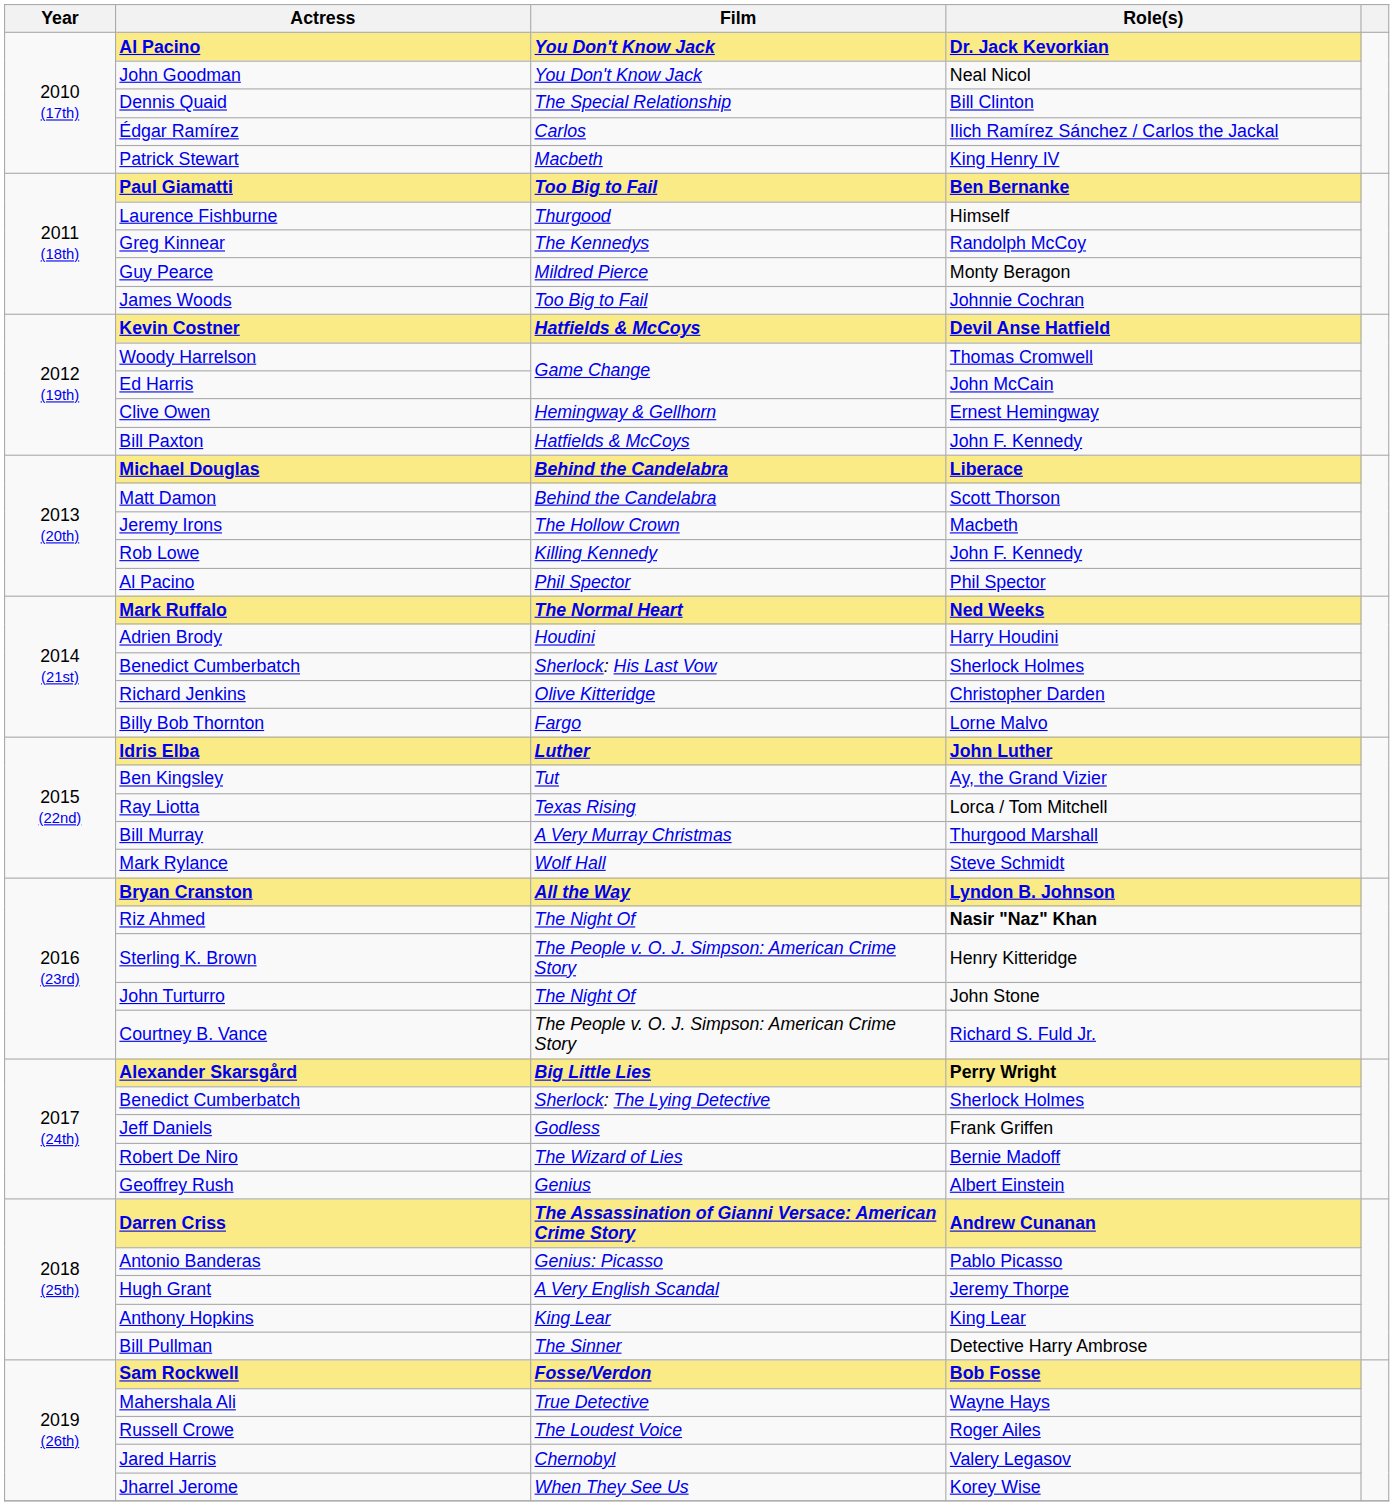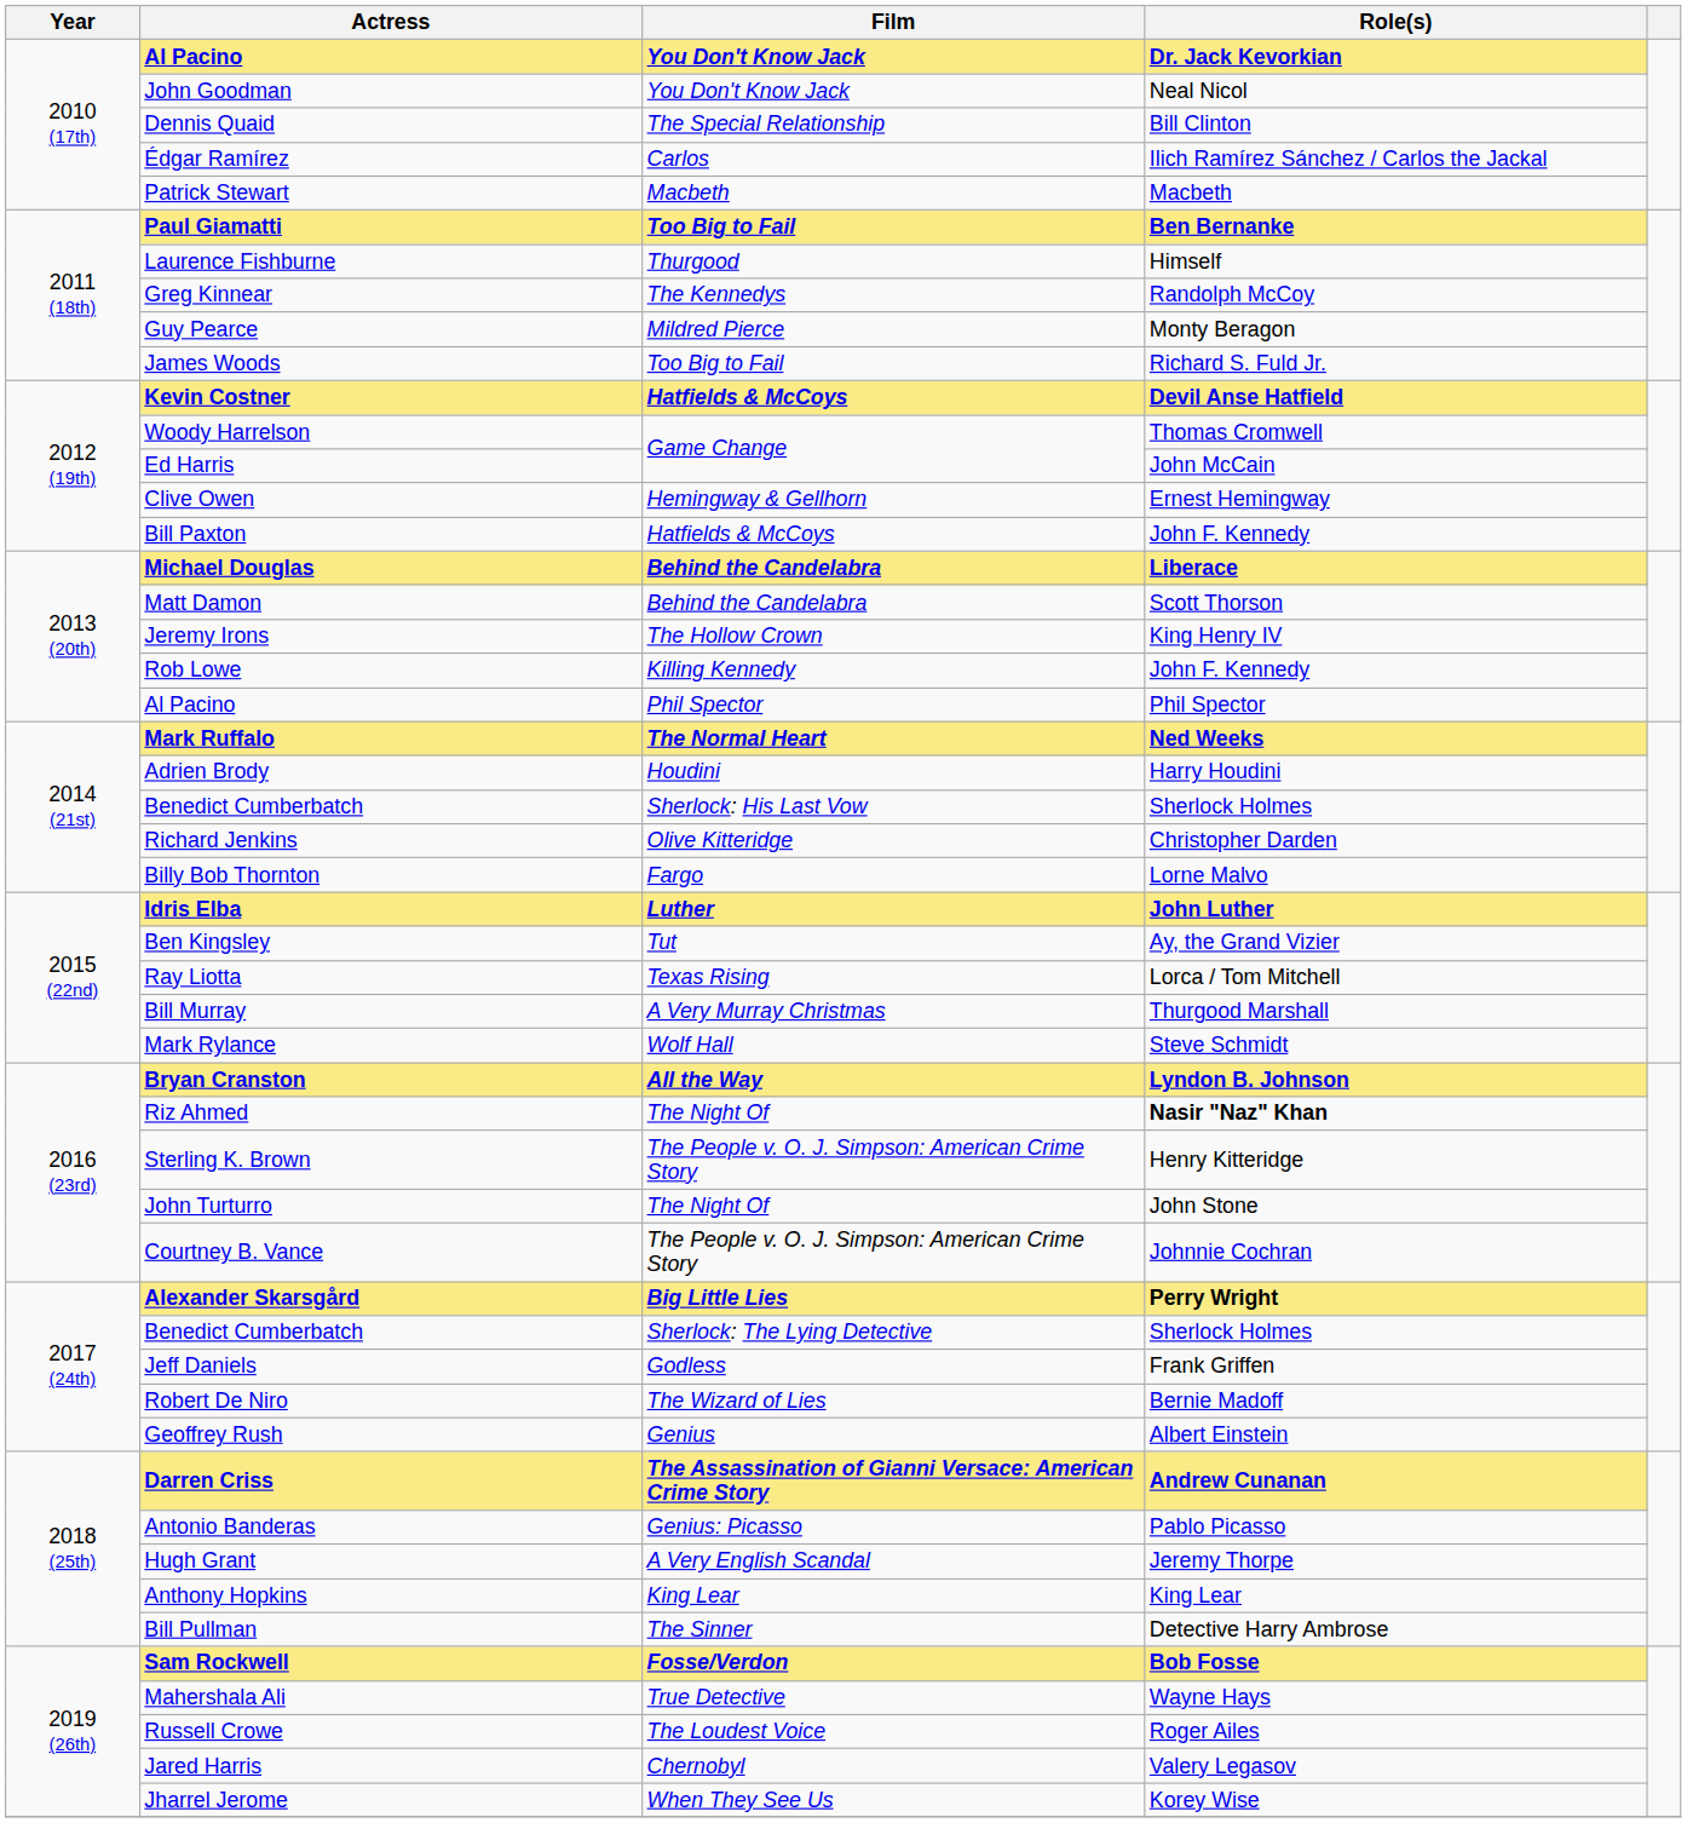Patrick Stewart | Role(s): King Henry IV -> Macbeth
James Woods | Role(s): Johnnie Cochran -> Richard S. Fuld Jr.
Jeremy Irons | Role(s): Macbeth -> King Henry IV
Courtney B. Vance | Role(s): Richard S. Fuld Jr. -> Johnnie Cochran
